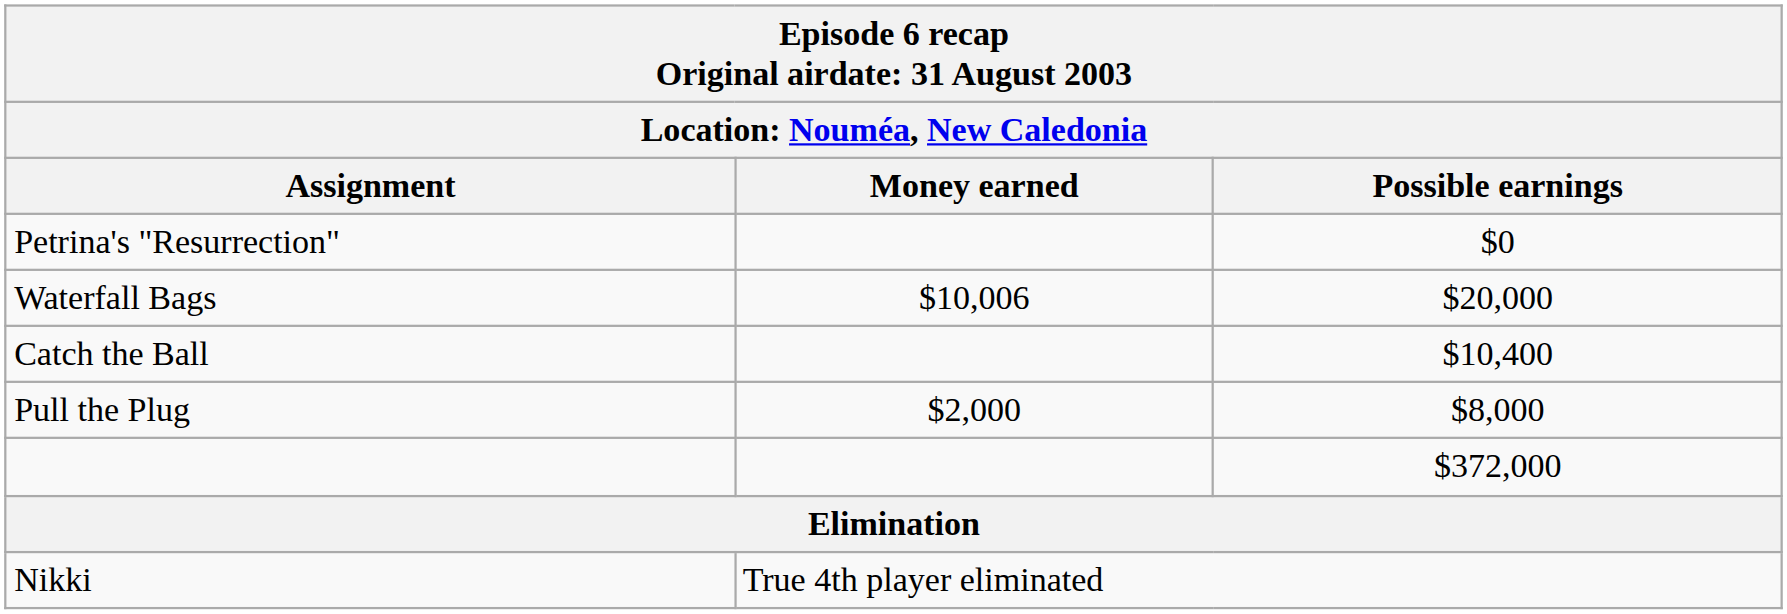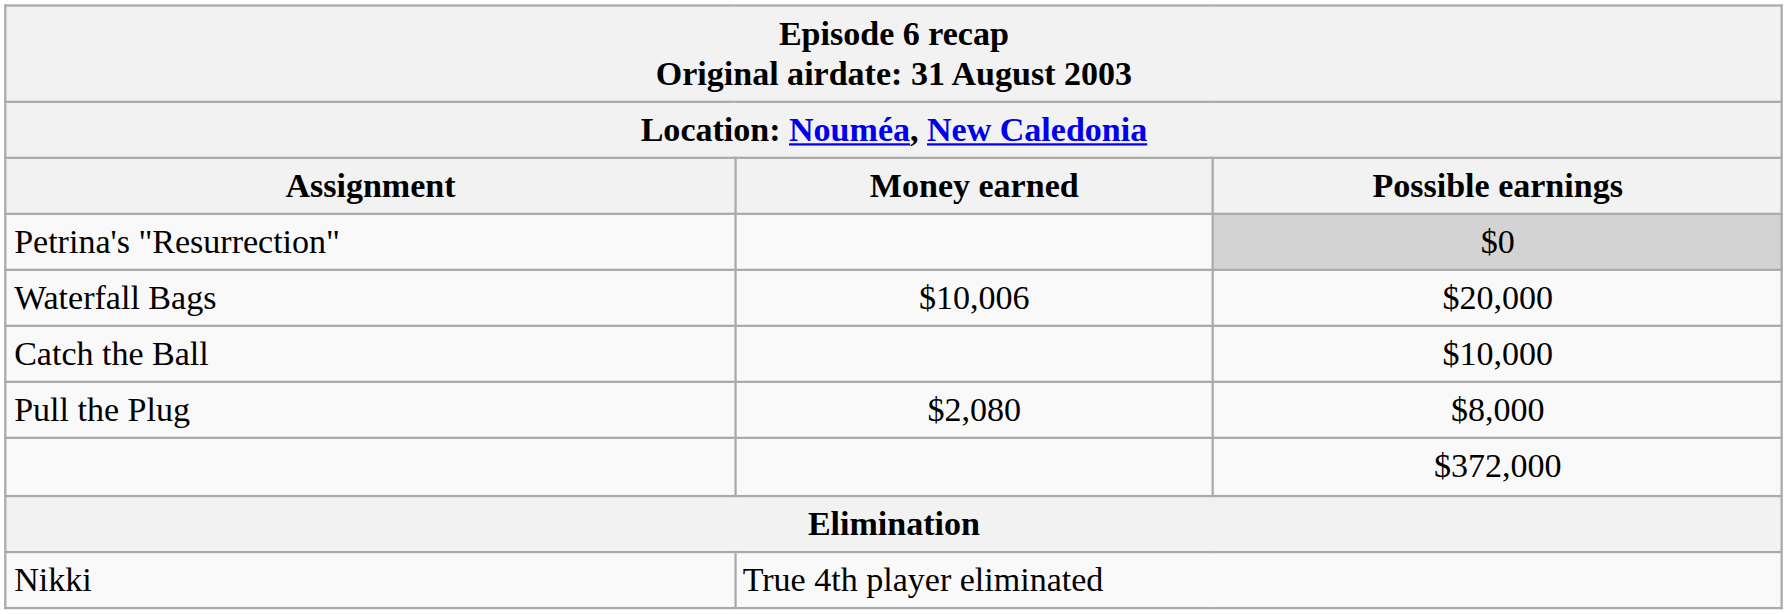Petrina's "Resurrection" | Possible earnings: no background -> lightgrey background
Catch the Ball | Possible earnings: $10,400 -> $10,000
Pull the Plug | Money earned: $2,000 -> $2,080
